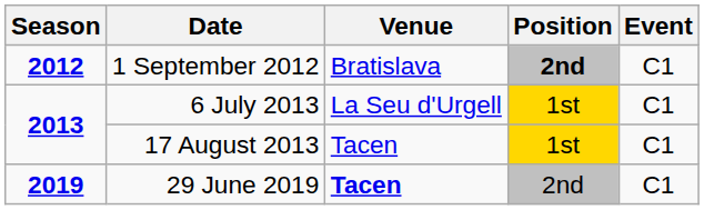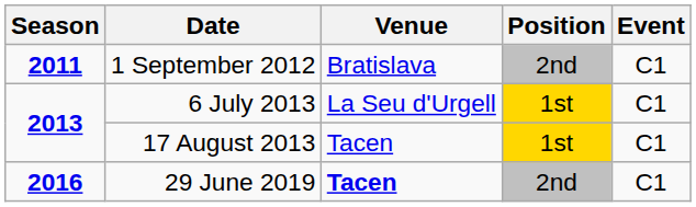1 September 2012 | Season: 2012 -> 2011
1 September 2012 | Position: bold -> normal
29 June 2019 | Season: 2019 -> 2016
